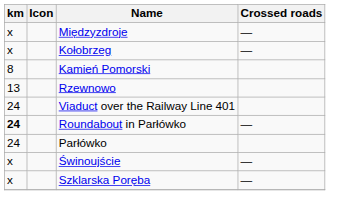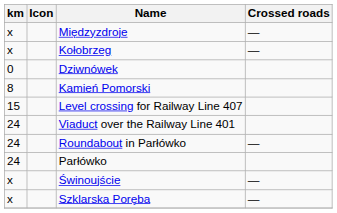+ row: 0 | Dziwnówek
- row: 13 | Rzewnowo
+ row: 15 | Level crossing for Railway Line 407
Roundabout in Parłówko | km: bold -> normal
